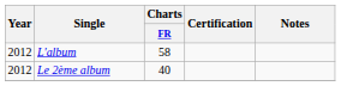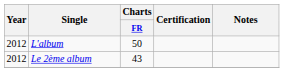L'album | Charts / FR: 58 -> 50
Le 2ème album | Charts / FR: 40 -> 43
